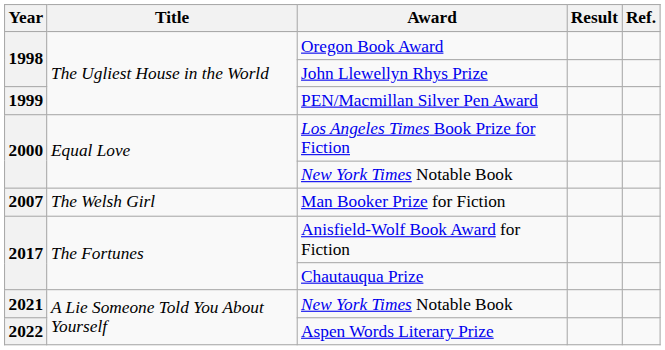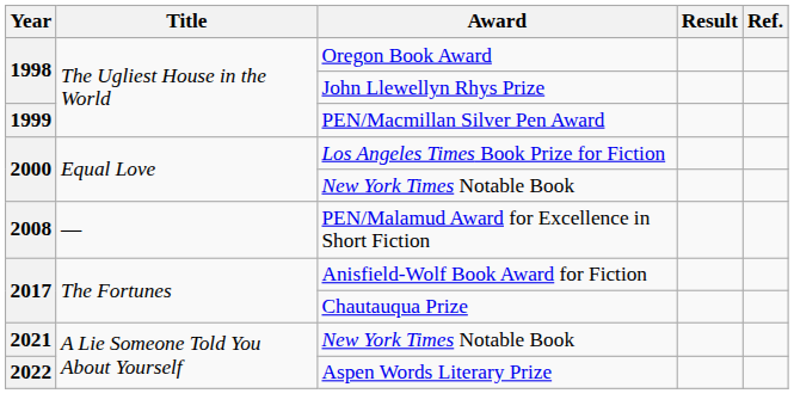- row: 2007 | The Welsh Girl | Man Booker Prize for Fiction
+ row: 2008 | — | PEN/Malamud Award for Excellence in Short Fiction
